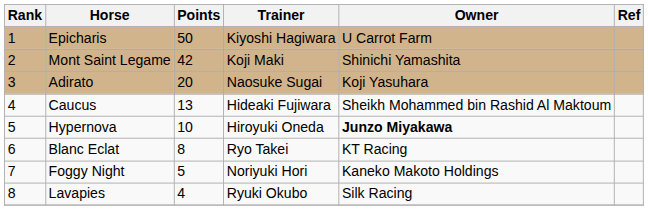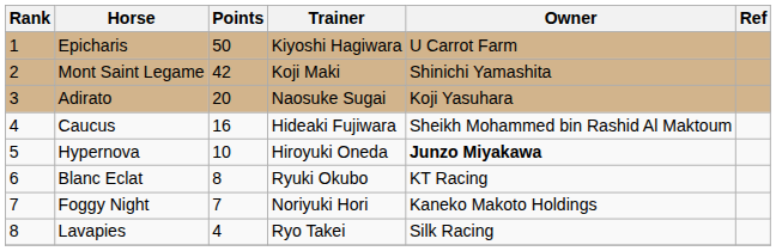Caucus | Points: 13 -> 16
Blanc Eclat | Trainer: Ryo Takei -> Ryuki Okubo
Foggy Night | Points: 5 -> 7
Lavapies | Trainer: Ryuki Okubo -> Ryo Takei
